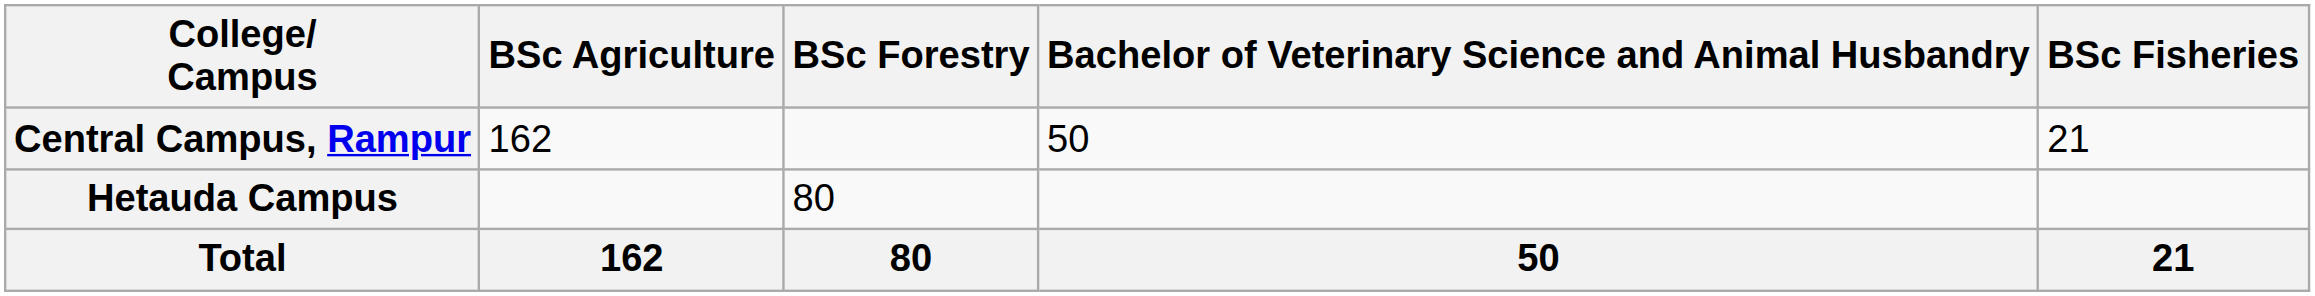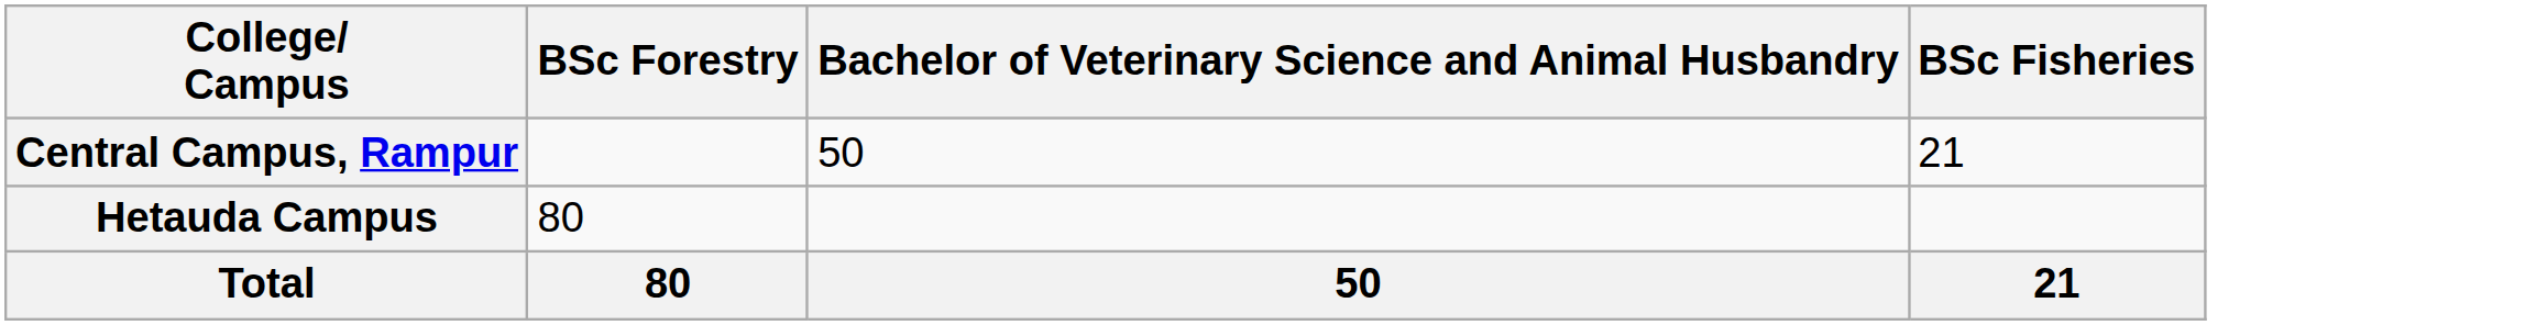- column: BSc Agriculture | 162 | 162
